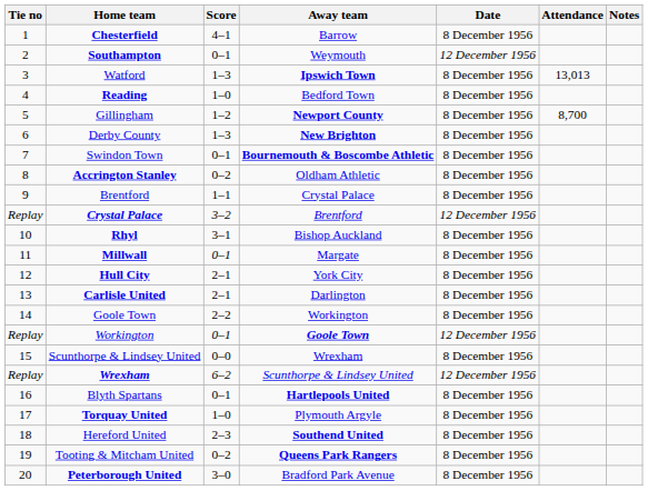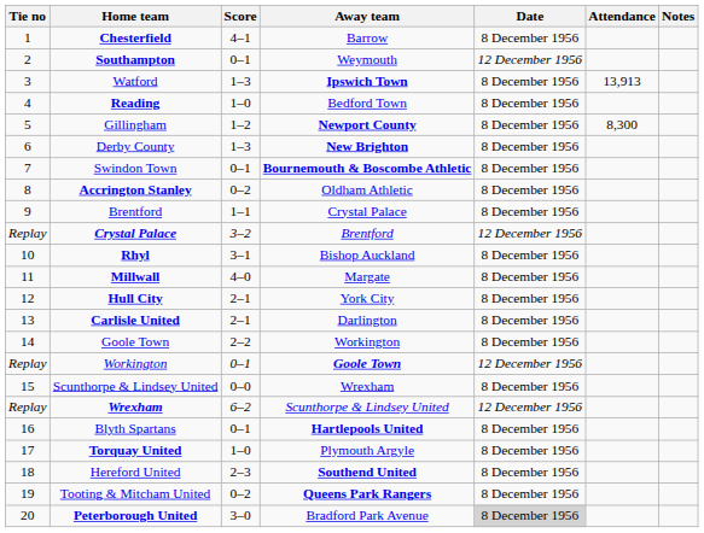Watford | Attendance: 13,013 -> 13,913
Gillingham | Attendance: 8,700 -> 8,300
Millwall | Score: 0–1 -> 4–0
Peterborough United | Date: no background -> lightgrey background
